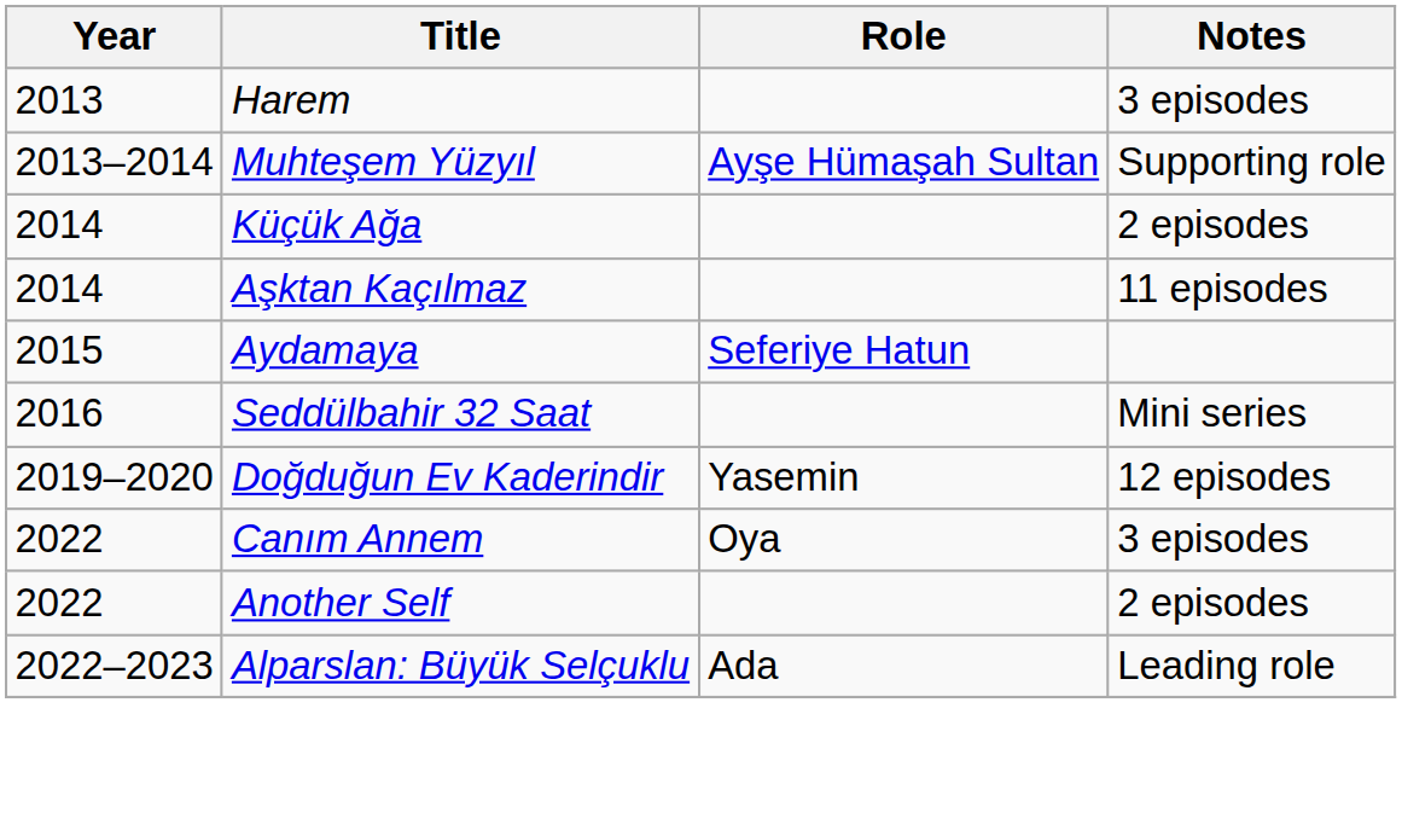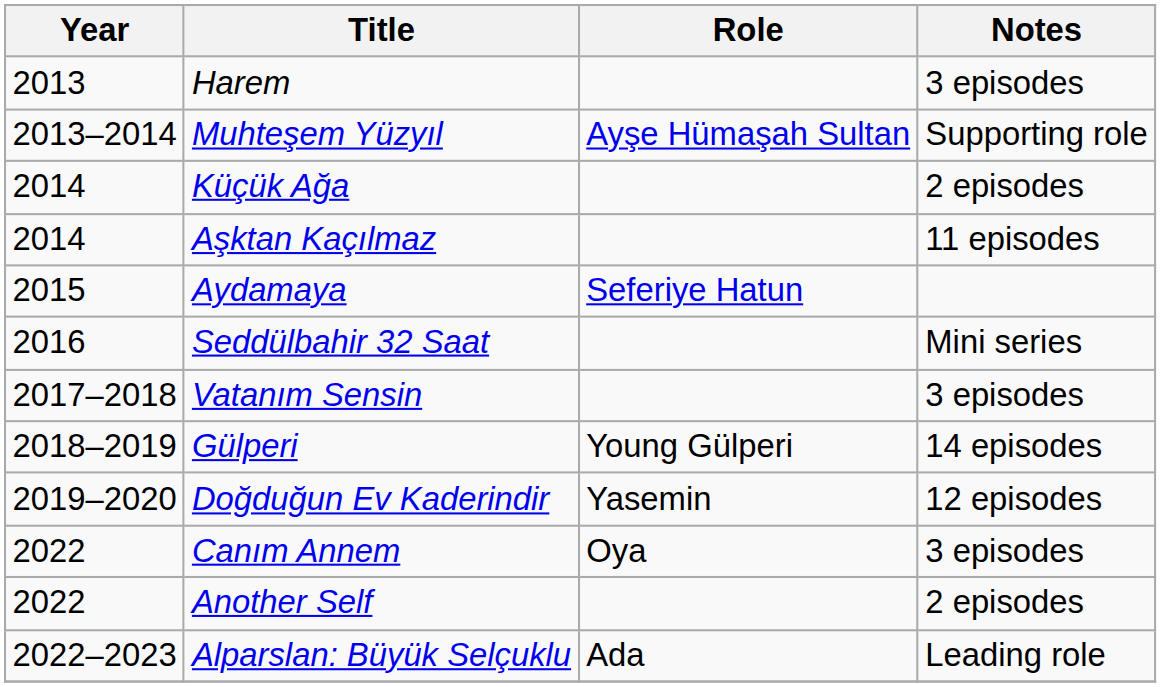+ row: 2017–2018 | Vatanım Sensin | 3 episodes
+ row: 2018–2019 | Gülperi | Young Gülperi | 14 episodes
